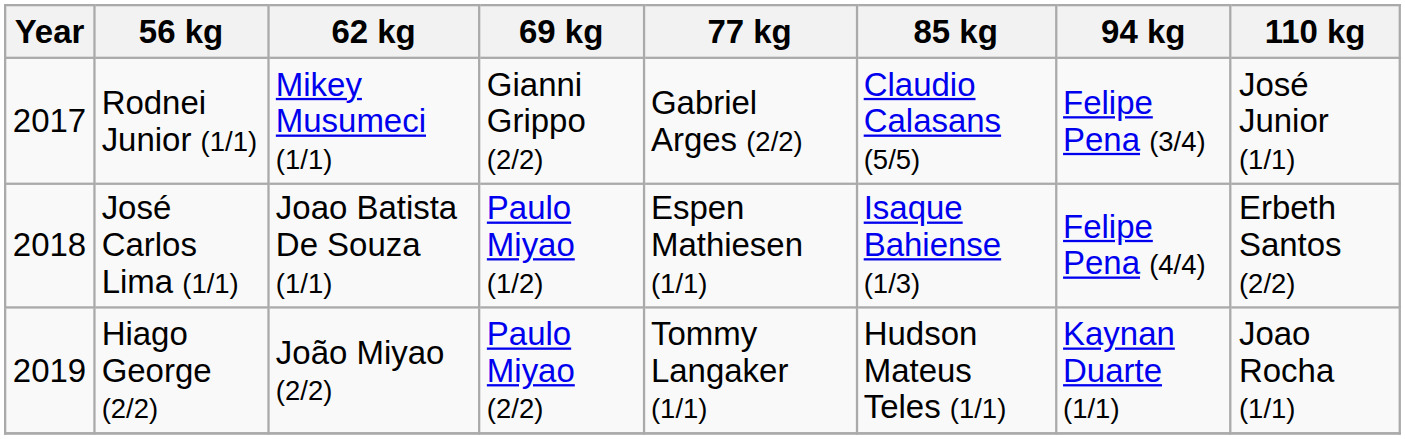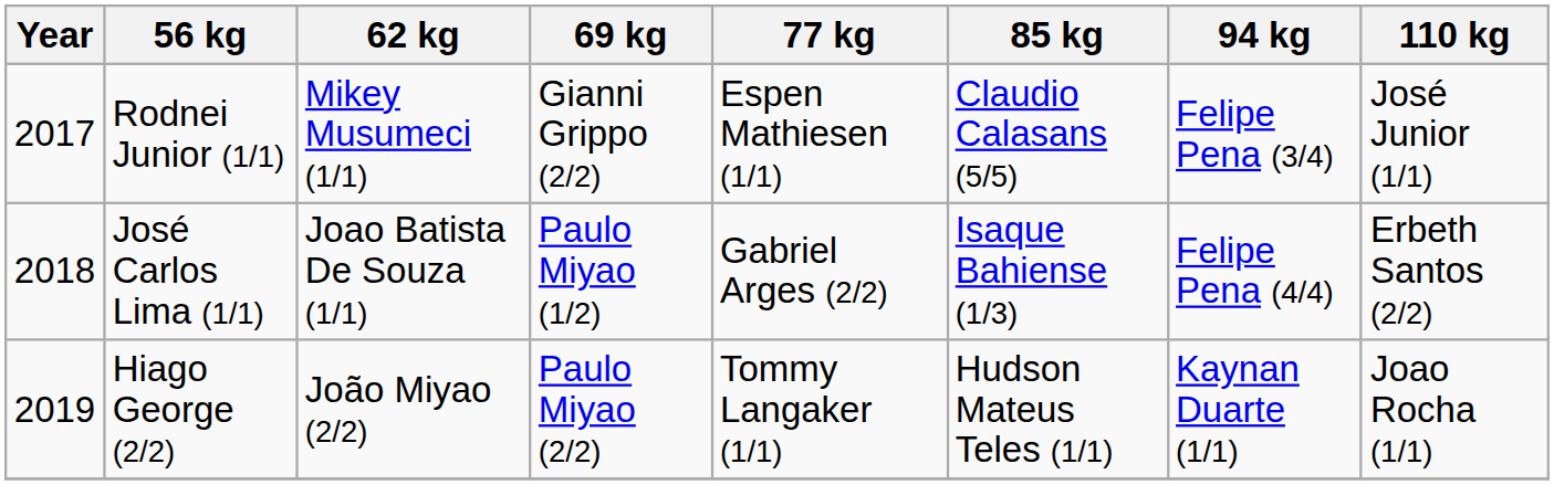Rodnei Junior (1/1) | 77 kg: Gabriel Arges (2/2) -> Espen Mathiesen (1/1)
José Carlos Lima (1/1) | 77 kg: Espen Mathiesen (1/1) -> Gabriel Arges (2/2)
